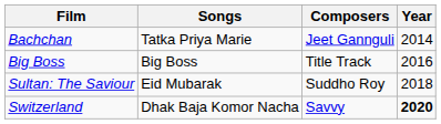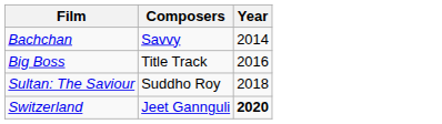- column: Songs | Tatka Priya Marie | Big Boss | Eid Mubarak | Dhak Baja Komor Nacha
Bachchan | Composers: Jeet Gannguli -> Savvy
Switzerland | Composers: Savvy -> Jeet Gannguli
